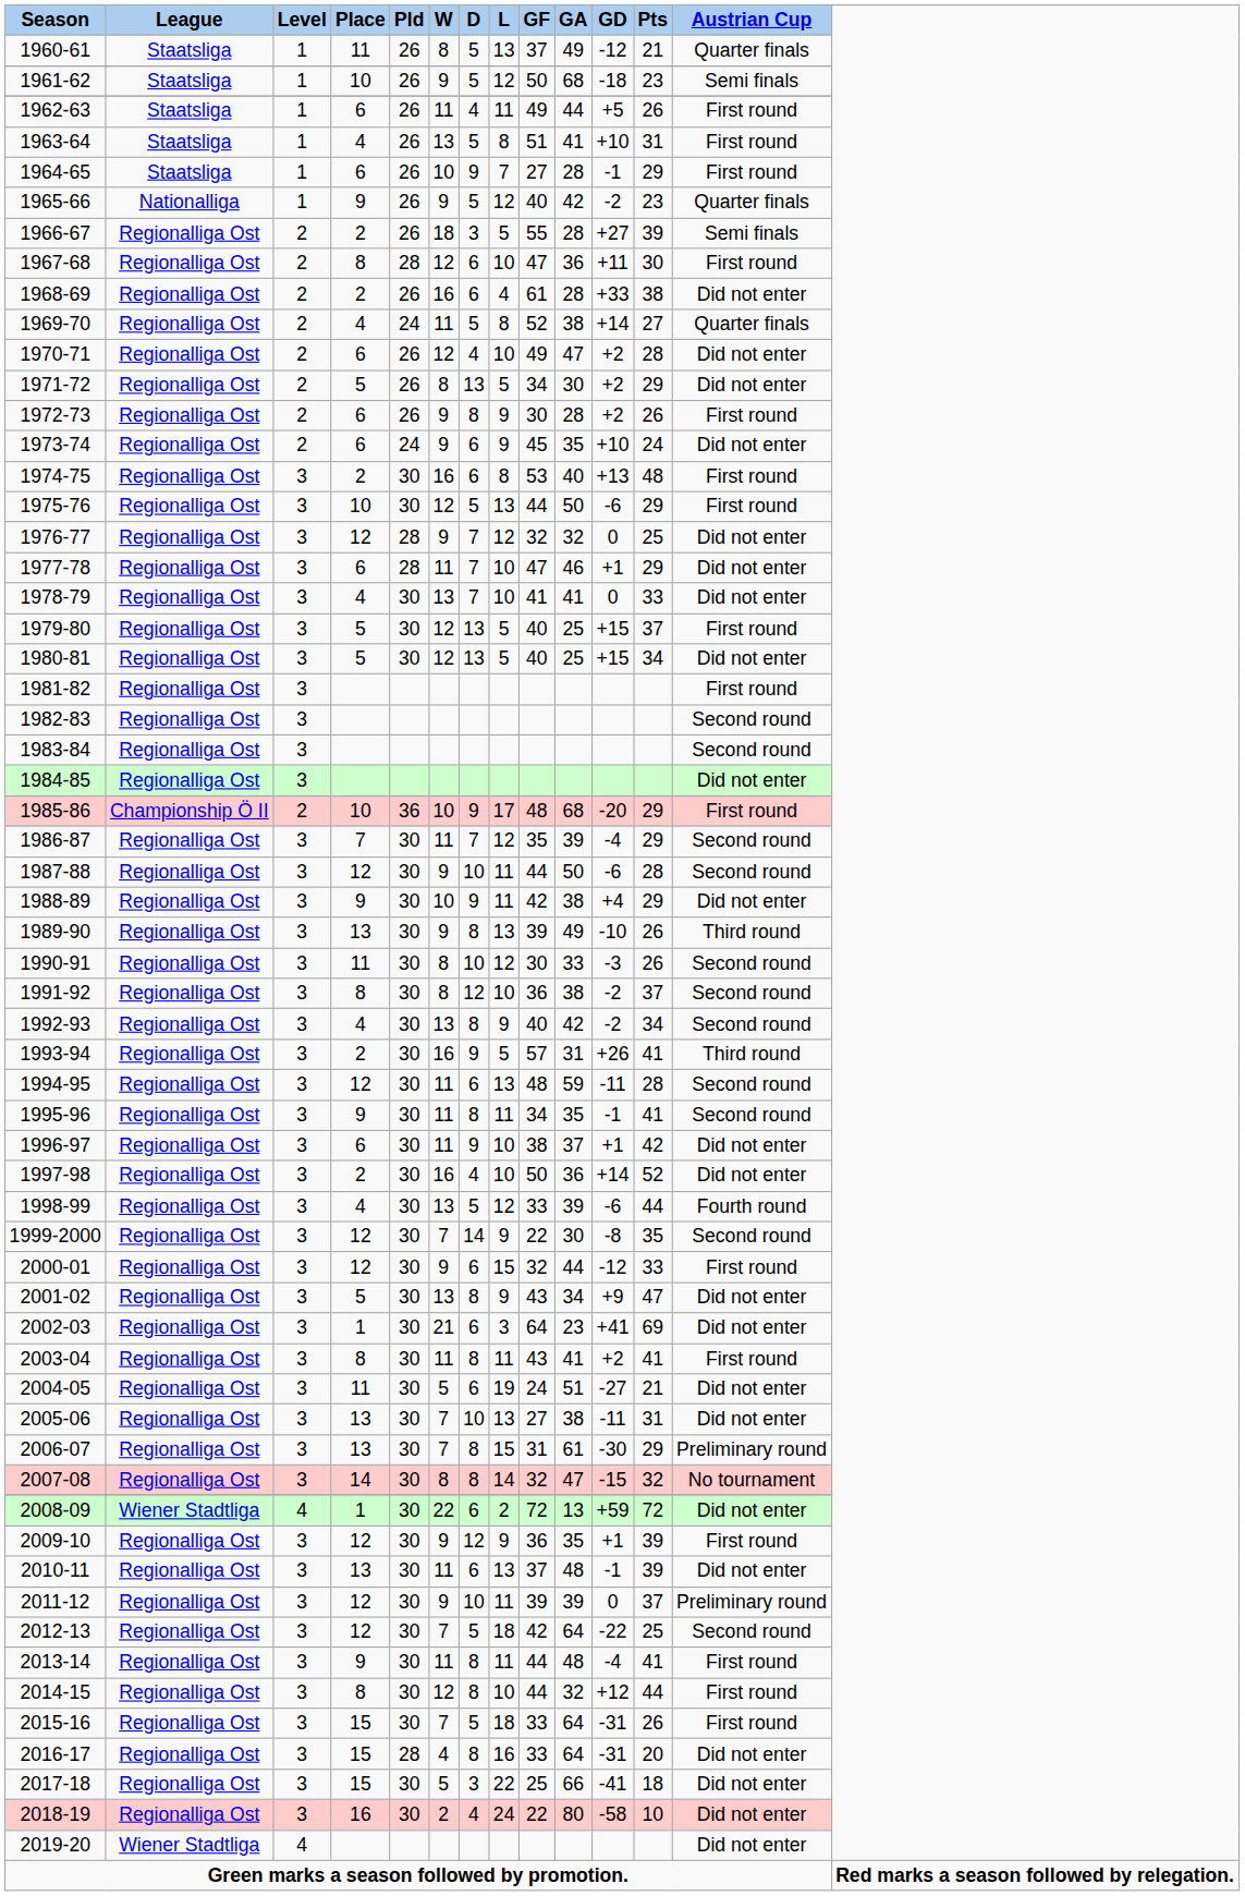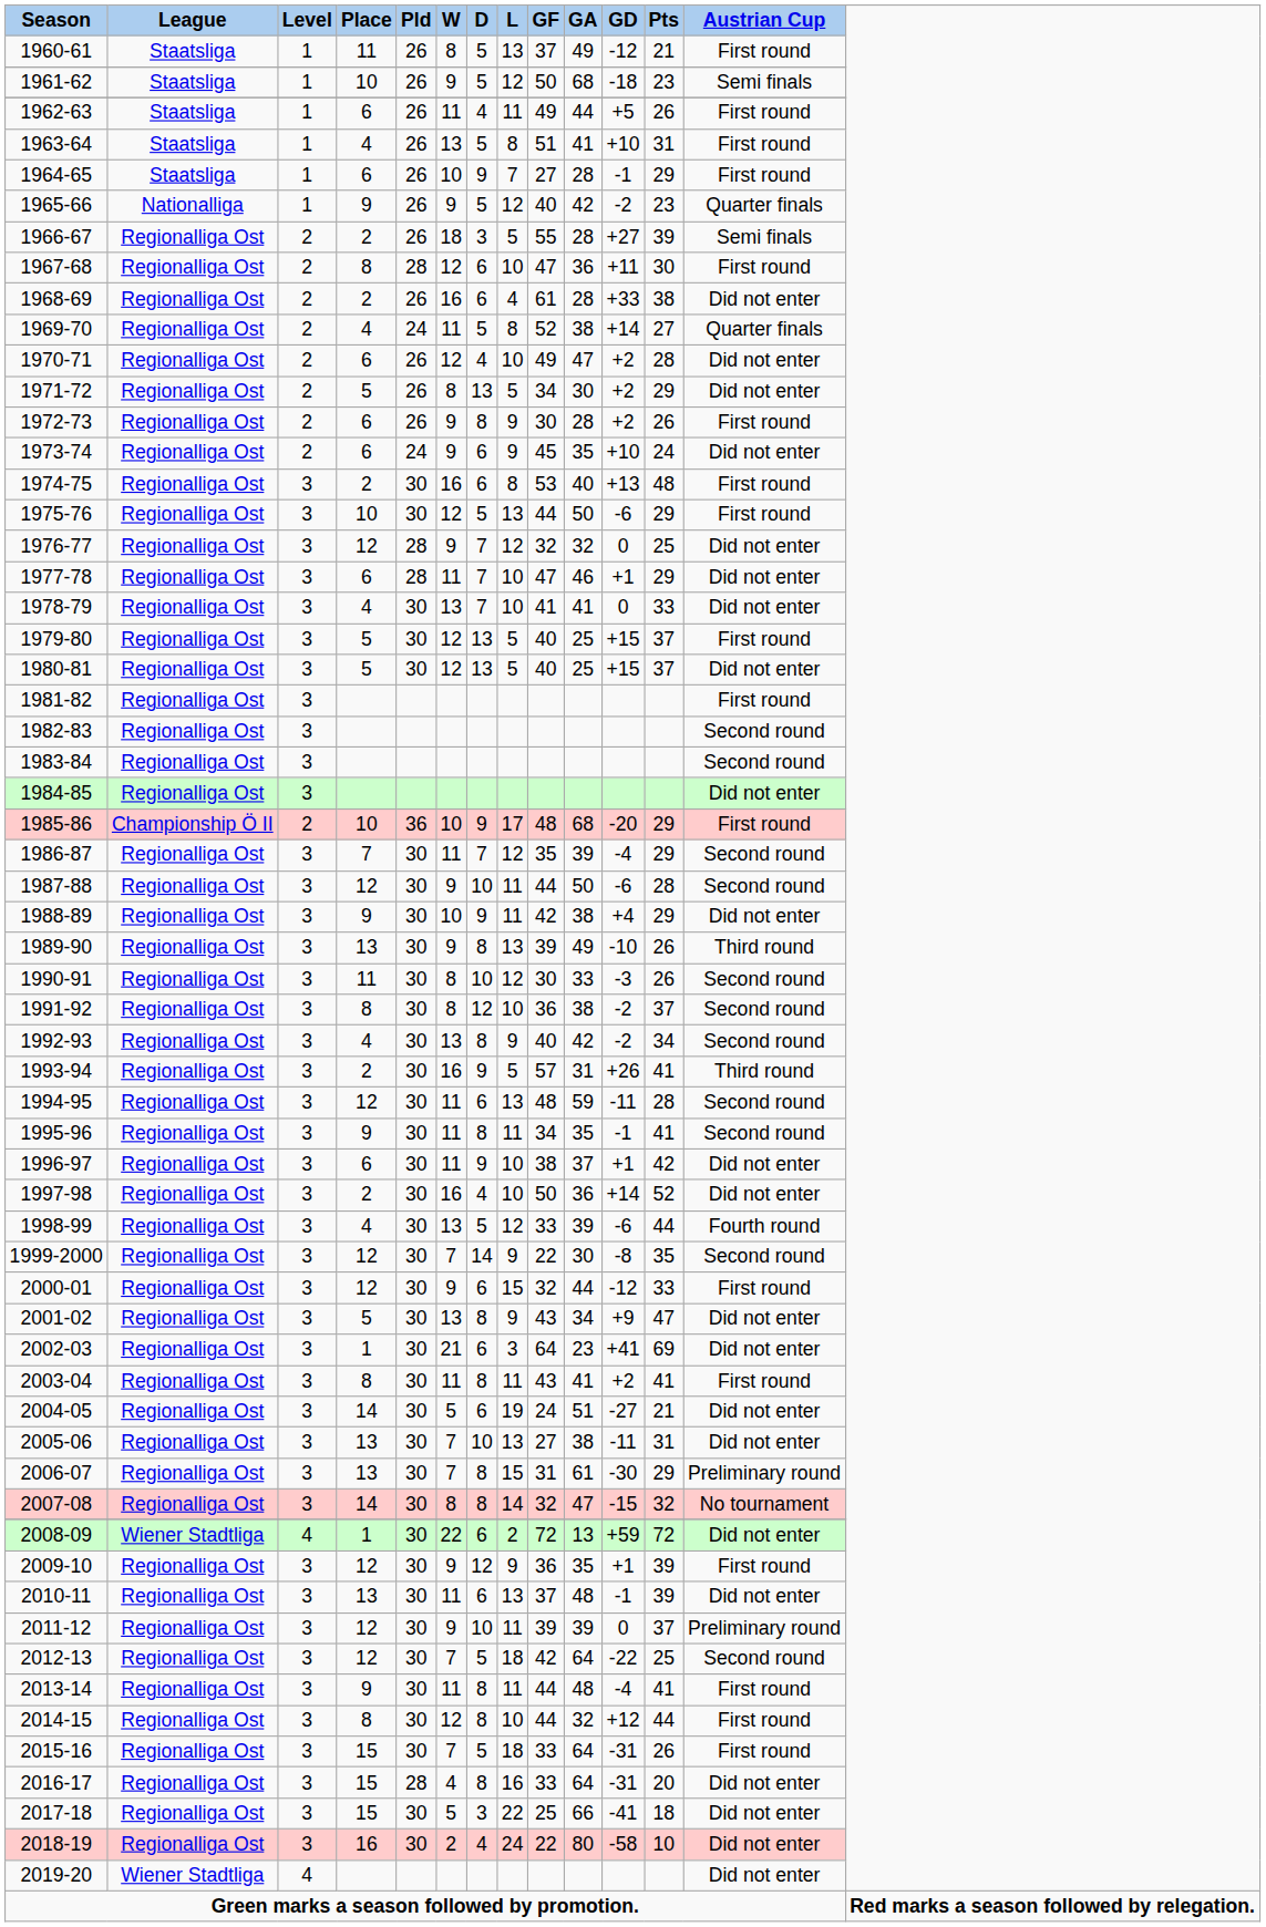1960-61 | Austrian Cup: Quarter finals -> First round
1980-81 | Pts: 34 -> 37
2004-05 | Place: 11 -> 14
